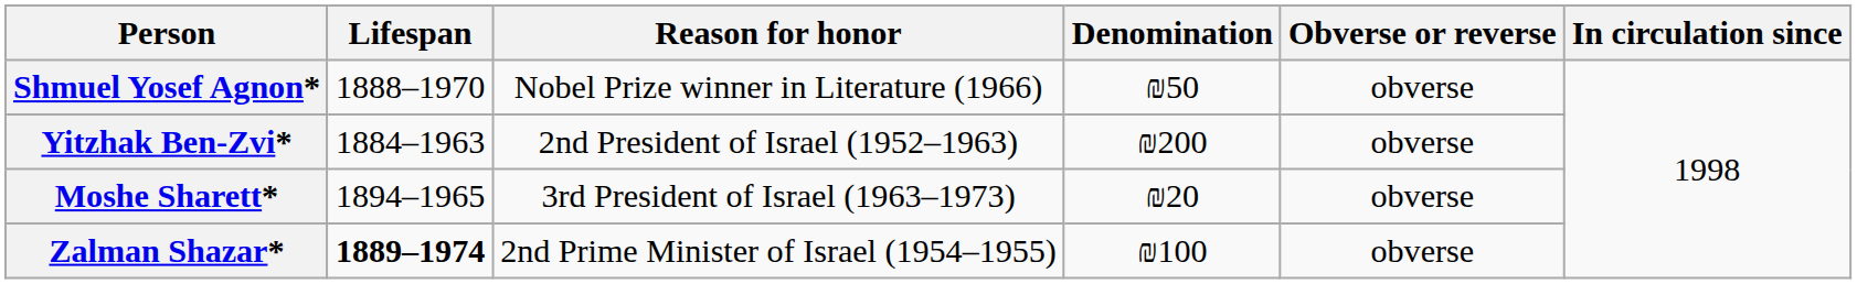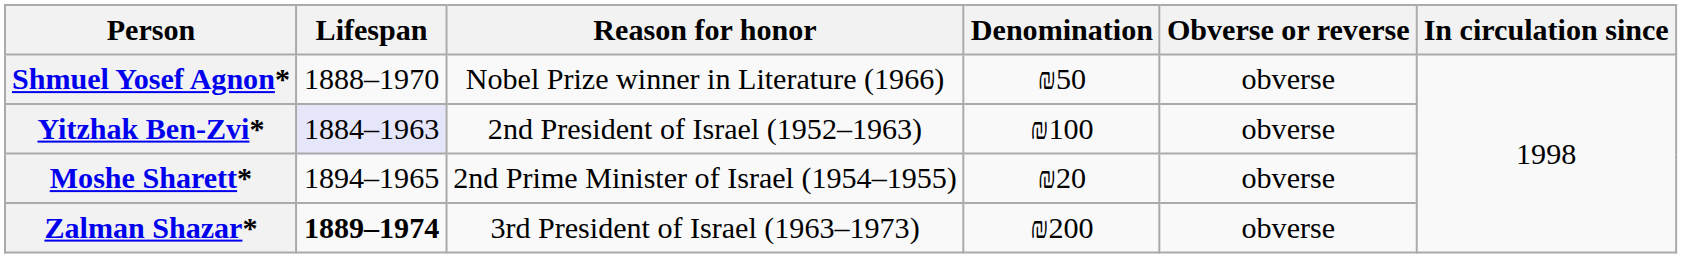Yitzhak Ben-Zvi* | Lifespan: no background -> lavender background
Yitzhak Ben-Zvi* | Denomination: ₪200 -> ₪100
Moshe Sharett* | Reason for honor: 3rd President of Israel (1963–1973) -> 2nd Prime Minister of Israel (1954–1955)
Zalman Shazar* | Reason for honor: 2nd Prime Minister of Israel (1954–1955) -> 3rd President of Israel (1963–1973)
Zalman Shazar* | Denomination: ₪100 -> ₪200
